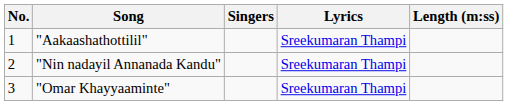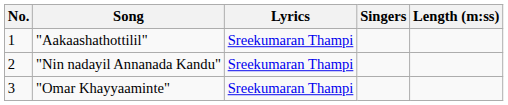columns swapped: Singers <-> Lyrics
